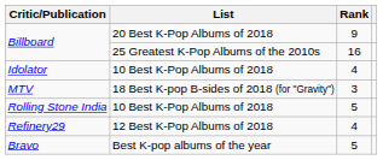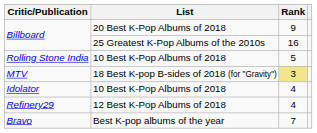rows swapped: Idolator <-> Rolling Stone India
MTV | Rank: no background -> khaki background
Bravo | Rank: 5 -> 7
